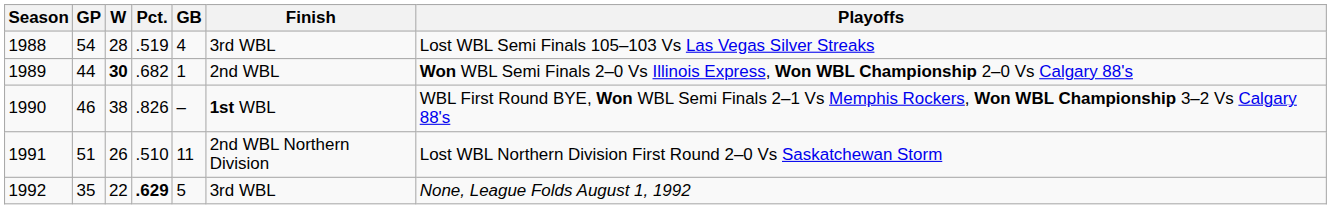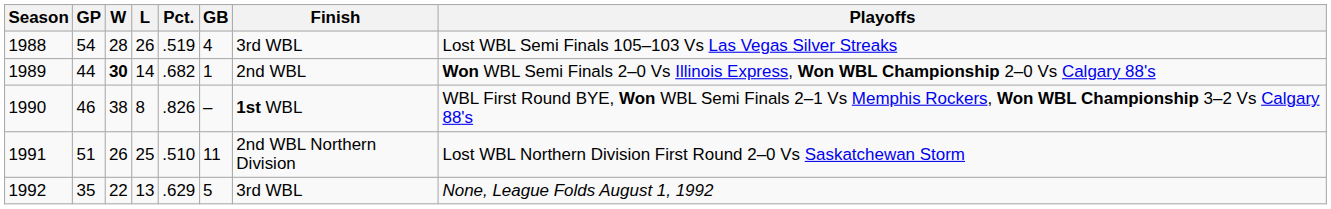+ column: L | 26 | 14 | 8 | 25 | 13
1992 | Pct.: bold -> normal
